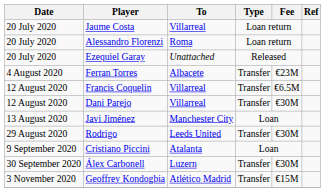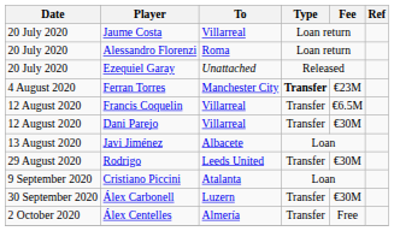Ferran Torres | To: Albacete -> Manchester City
Ferran Torres | Type: normal -> bold
Javi Jiménez | To: Manchester City -> Albacete
+ row: 2 October 2020 | Álex Centelles | Almería | Transfer | Free
- row: 3 November 2020 | Geoffrey Kondogbia | Atlético Madrid | Transfer | €15M
